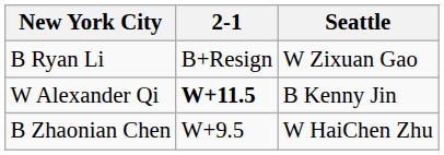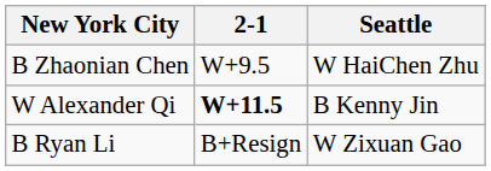rows swapped: B Zhaonian Chen <-> B Ryan Li
